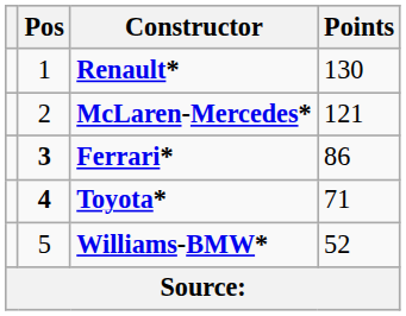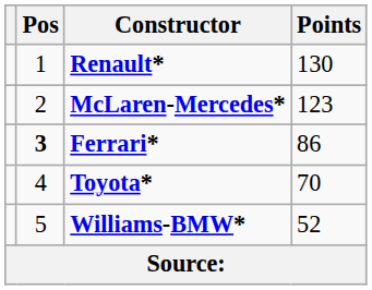McLaren-Mercedes* | Points: 121 -> 123
Toyota* | Pos: bold -> normal
Toyota* | Points: 71 -> 70
